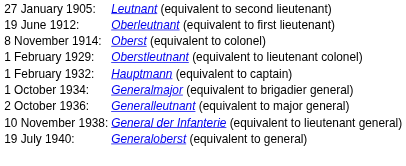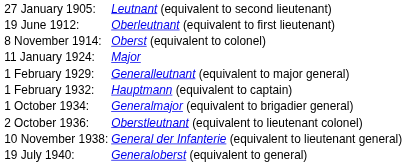+ row: 11 January 1924: | Major
1 February 1929: | column 2: Oberstleutnant (equivalent to lieutenant colonel) -> Generalleutnant (equivalent to major general)
2 October 1936: | column 2: Generalleutnant (equivalent to major general) -> Oberstleutnant (equivalent to lieutenant colonel)
